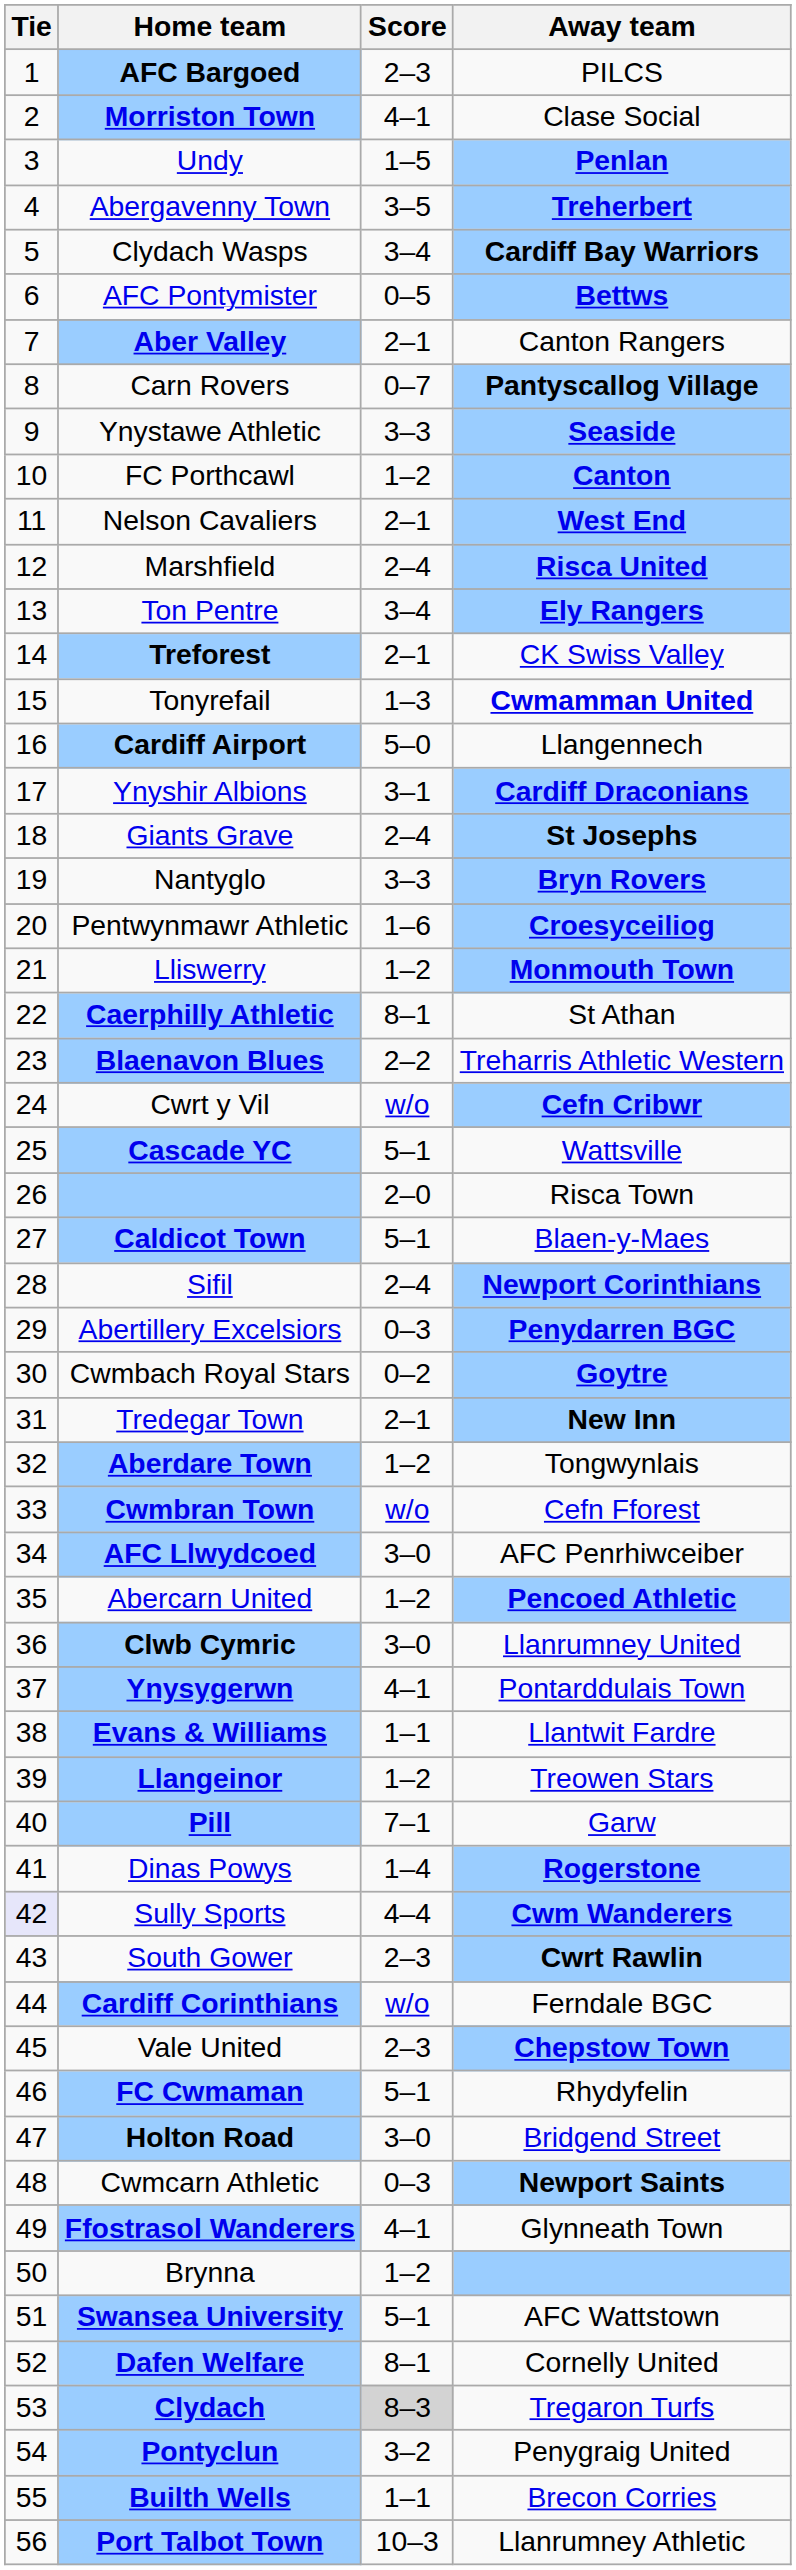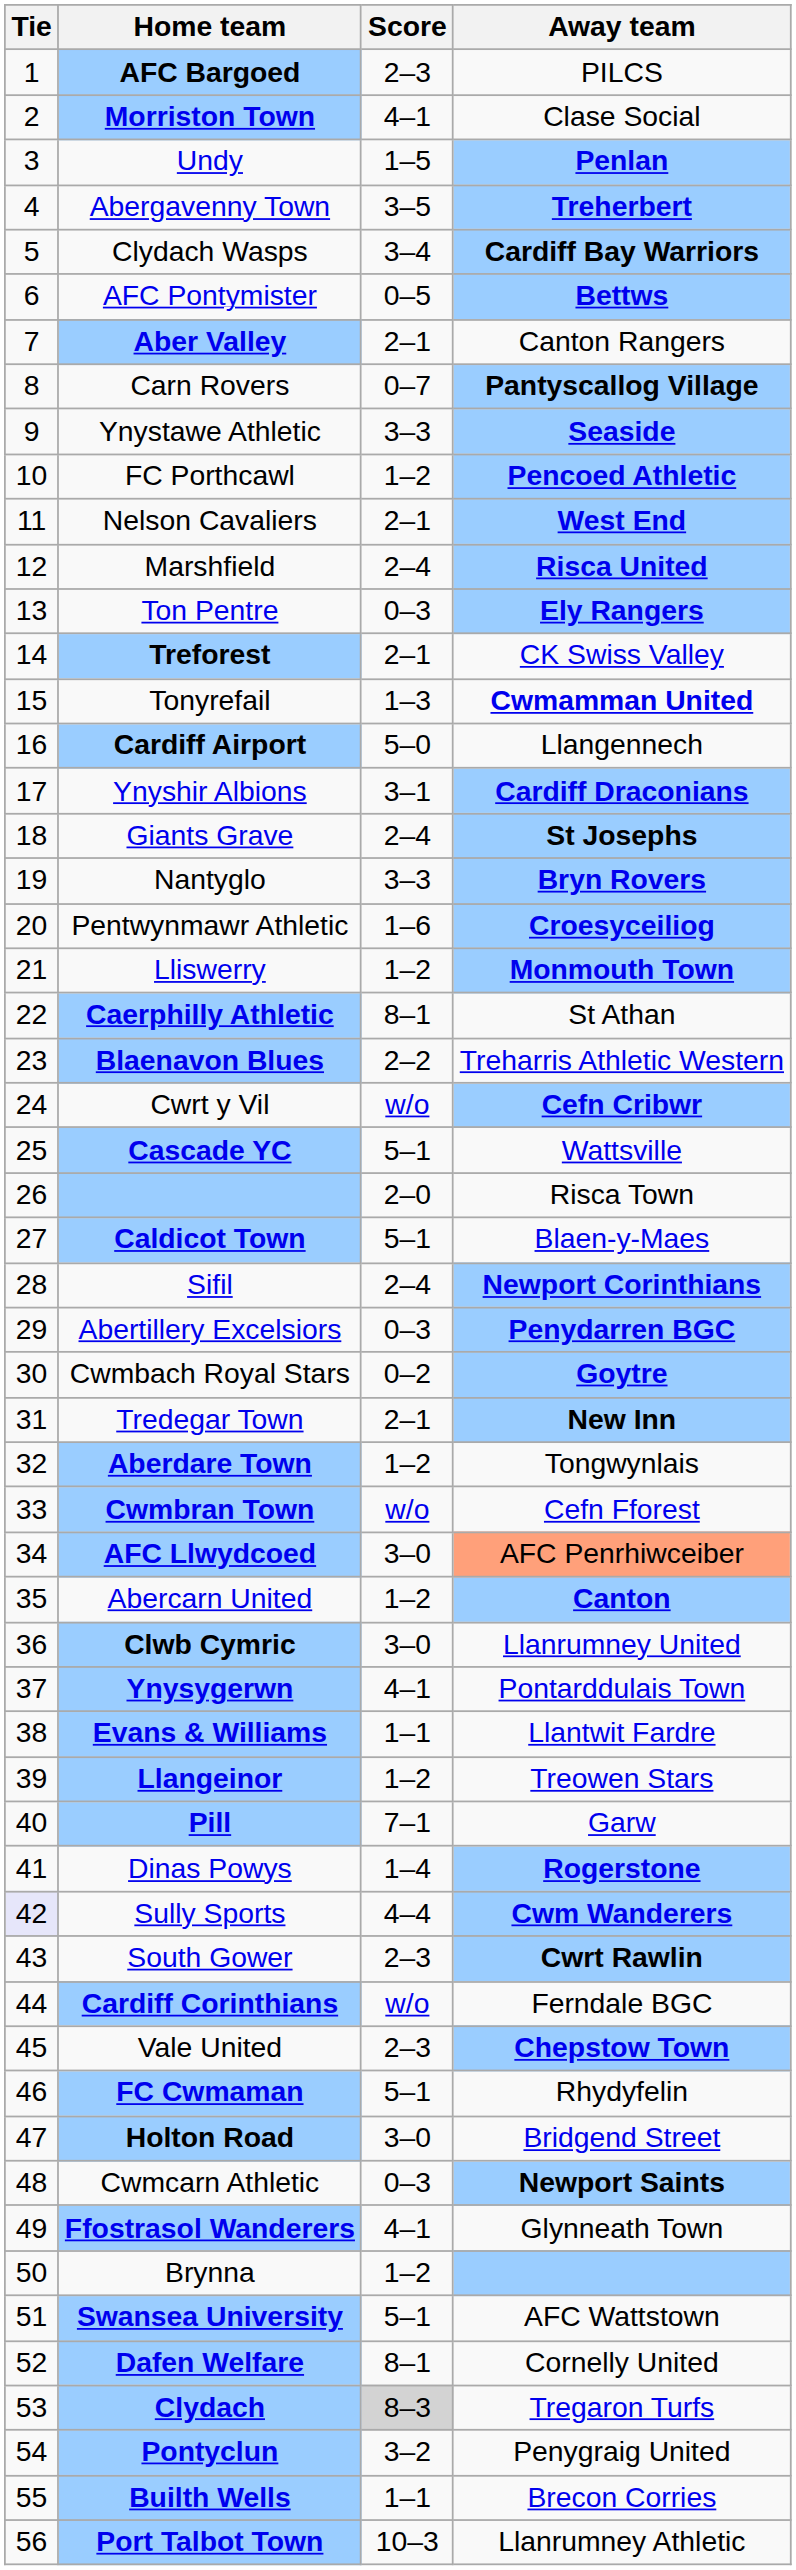FC Porthcawl | Away team: Canton -> Pencoed Athletic
Ton Pentre | Score: 3–4 -> 0–3
AFC Llwydcoed | Away team: no background -> lightsalmon background
Abercarn United | Away team: Pencoed Athletic -> Canton
